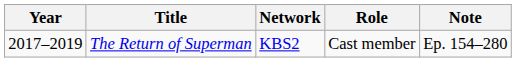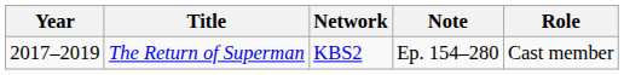columns swapped: Role <-> Note
